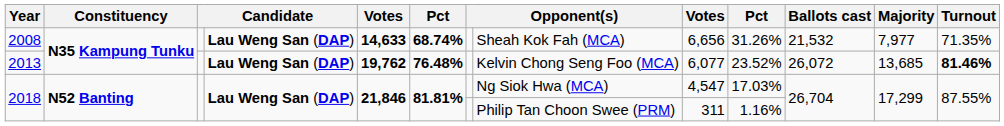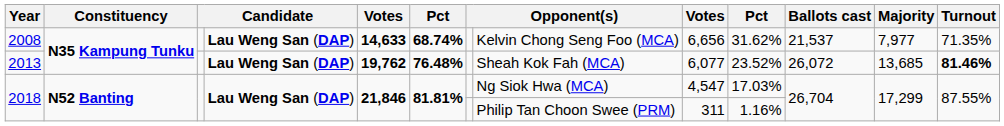2008 | column 8: Sheah Kok Fah (MCA) -> Kelvin Chong Seng Foo (MCA)
2008 | column 10: 31.26% -> 31.62%
2008 | Ballots cast: 21,532 -> 21,537
2013 | column 8: Kelvin Chong Seng Foo (MCA) -> Sheah Kok Fah (MCA)
